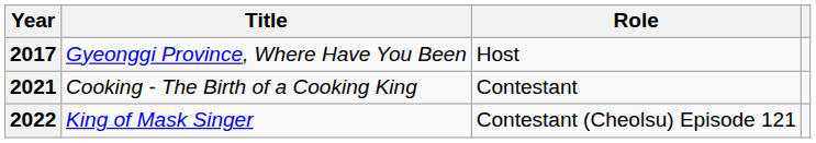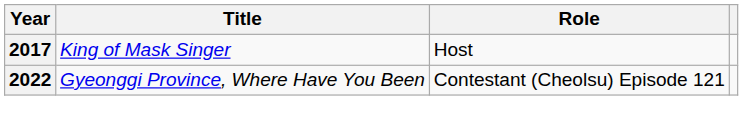2017 | Title: Gyeonggi Province, Where Have You Been -> King of Mask Singer
- row: 2021 | Cooking - The Birth of a Cooking King | Contestant
2022 | Title: King of Mask Singer -> Gyeonggi Province, Where Have You Been
